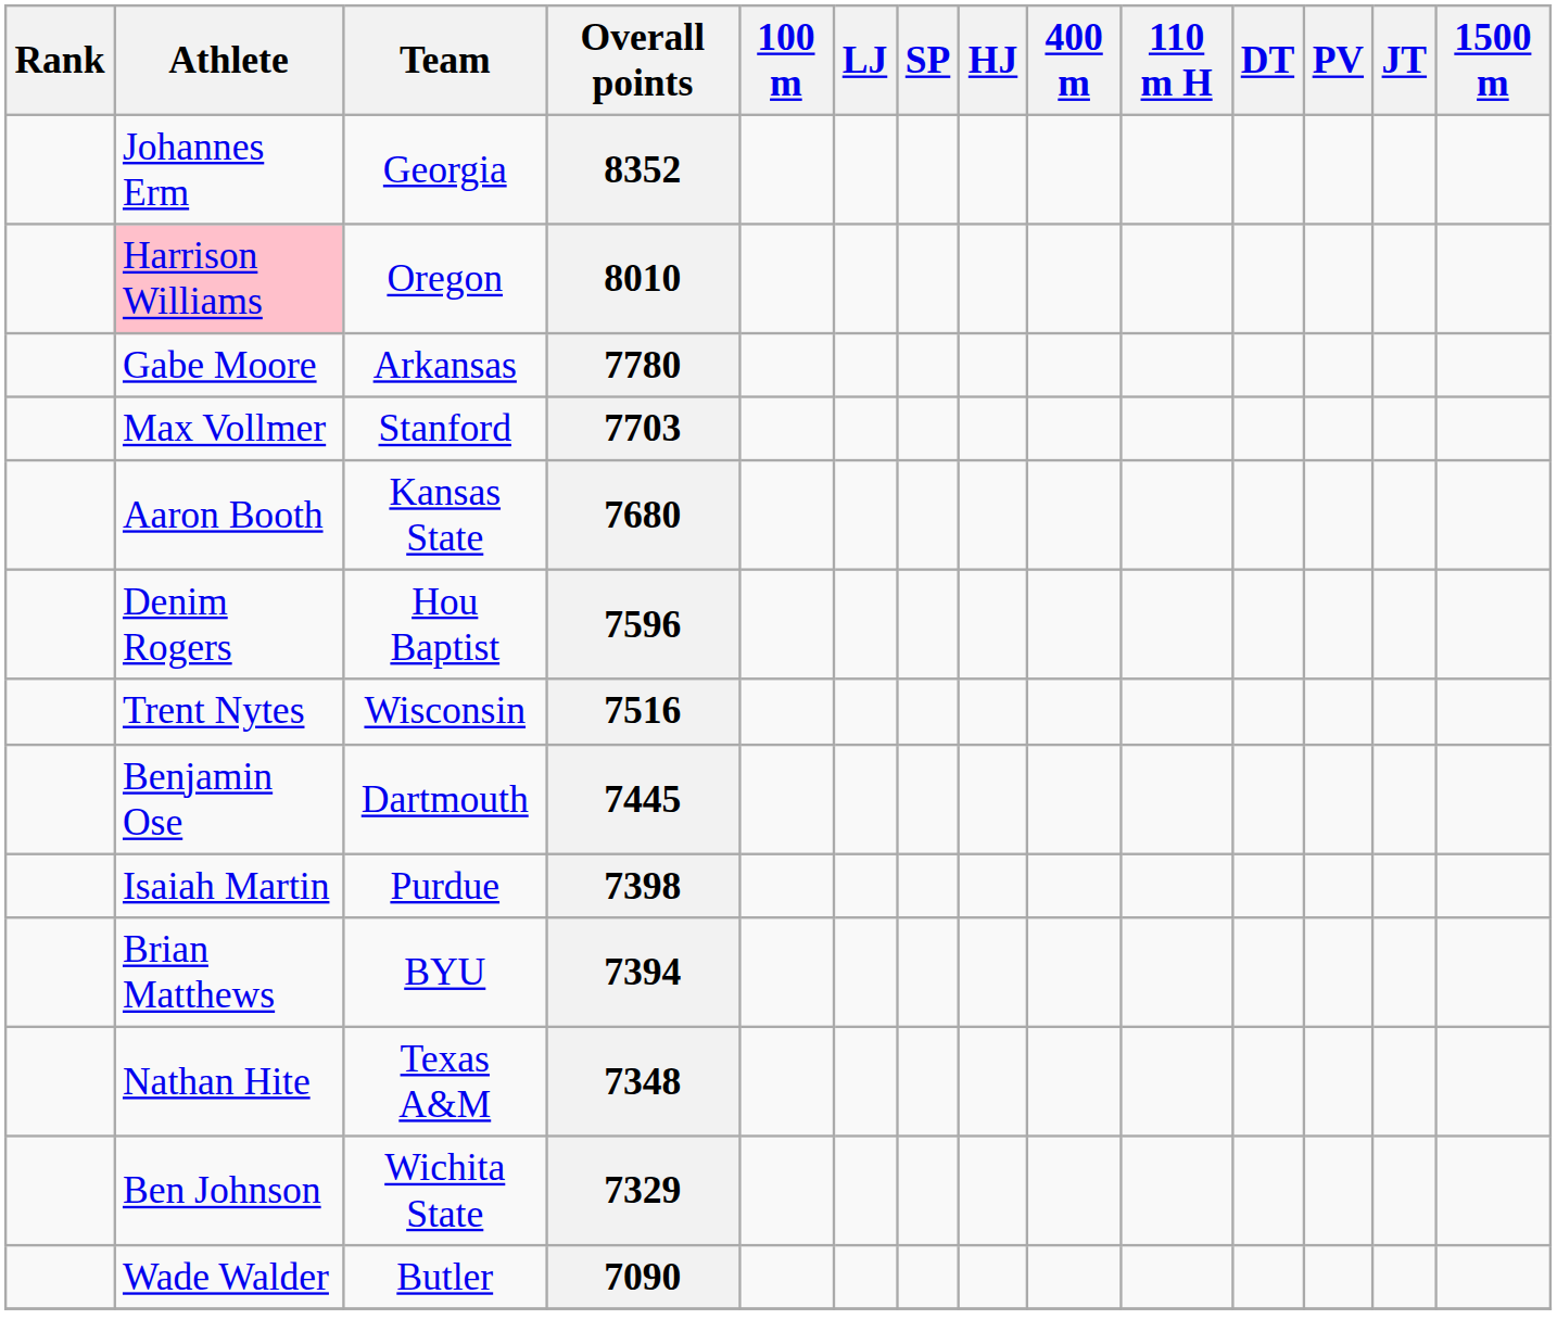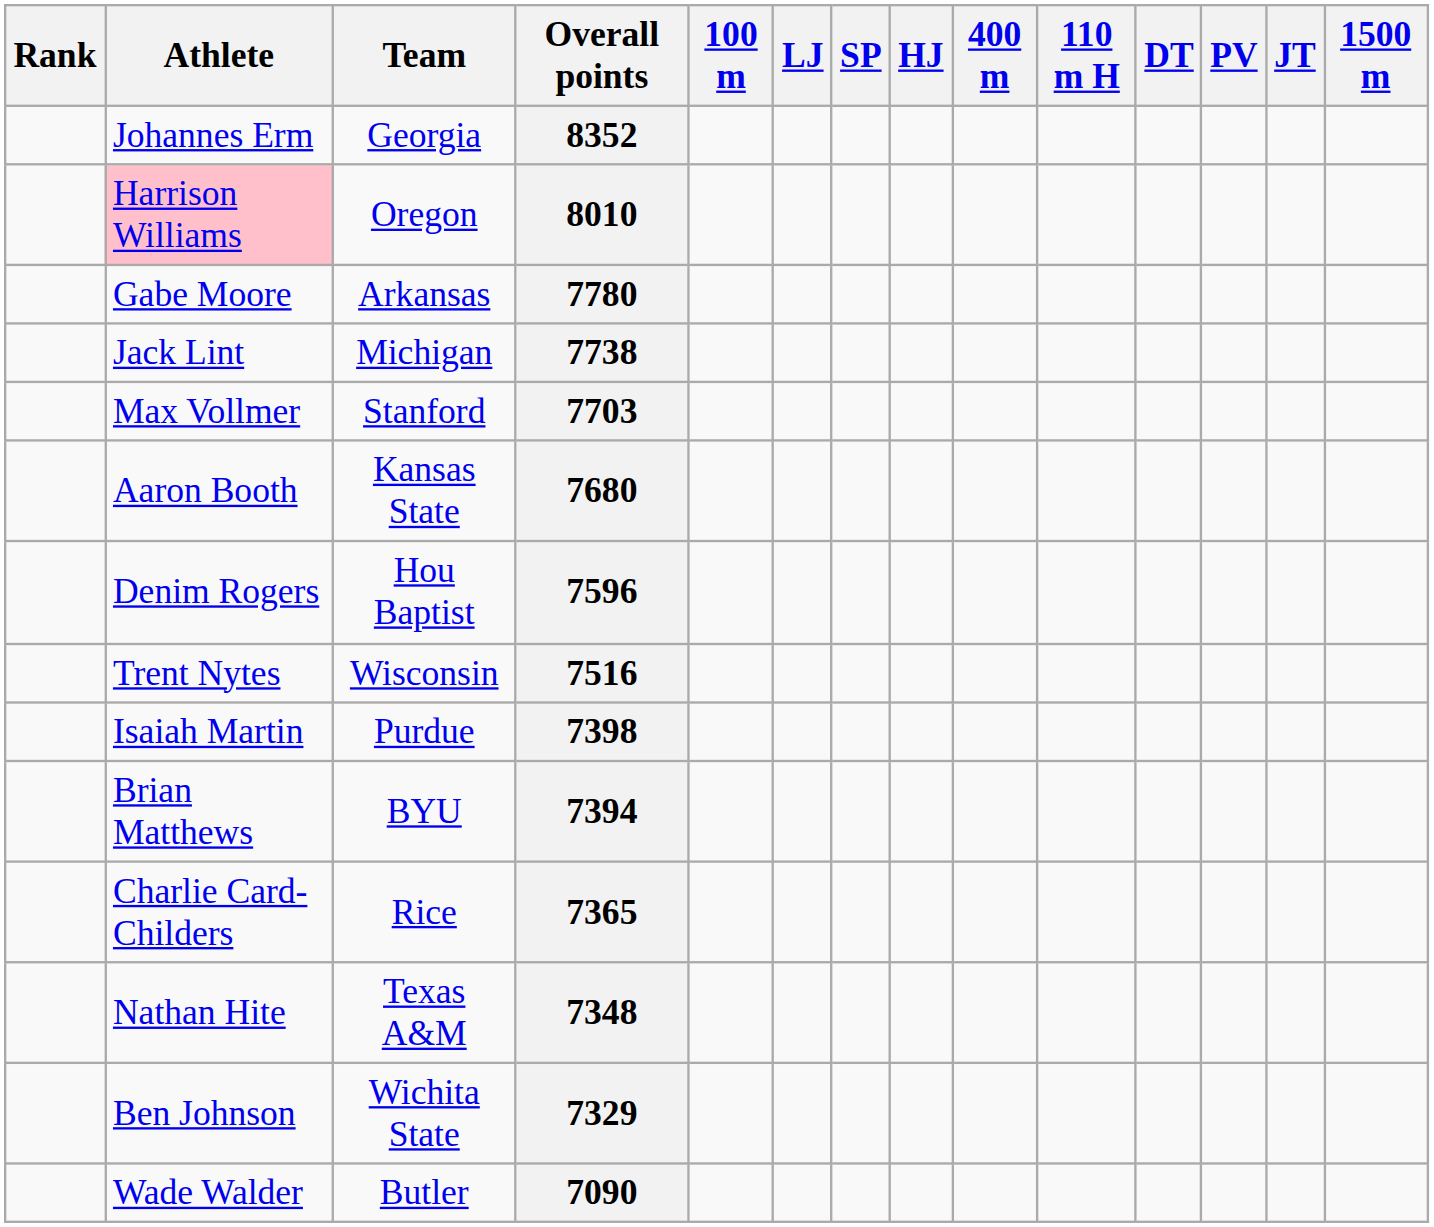+ row: Jack Lint | Michigan | 7738
- row: Benjamin Ose | Dartmouth | 7445
+ row: Charlie Card-Childers | Rice | 7365
